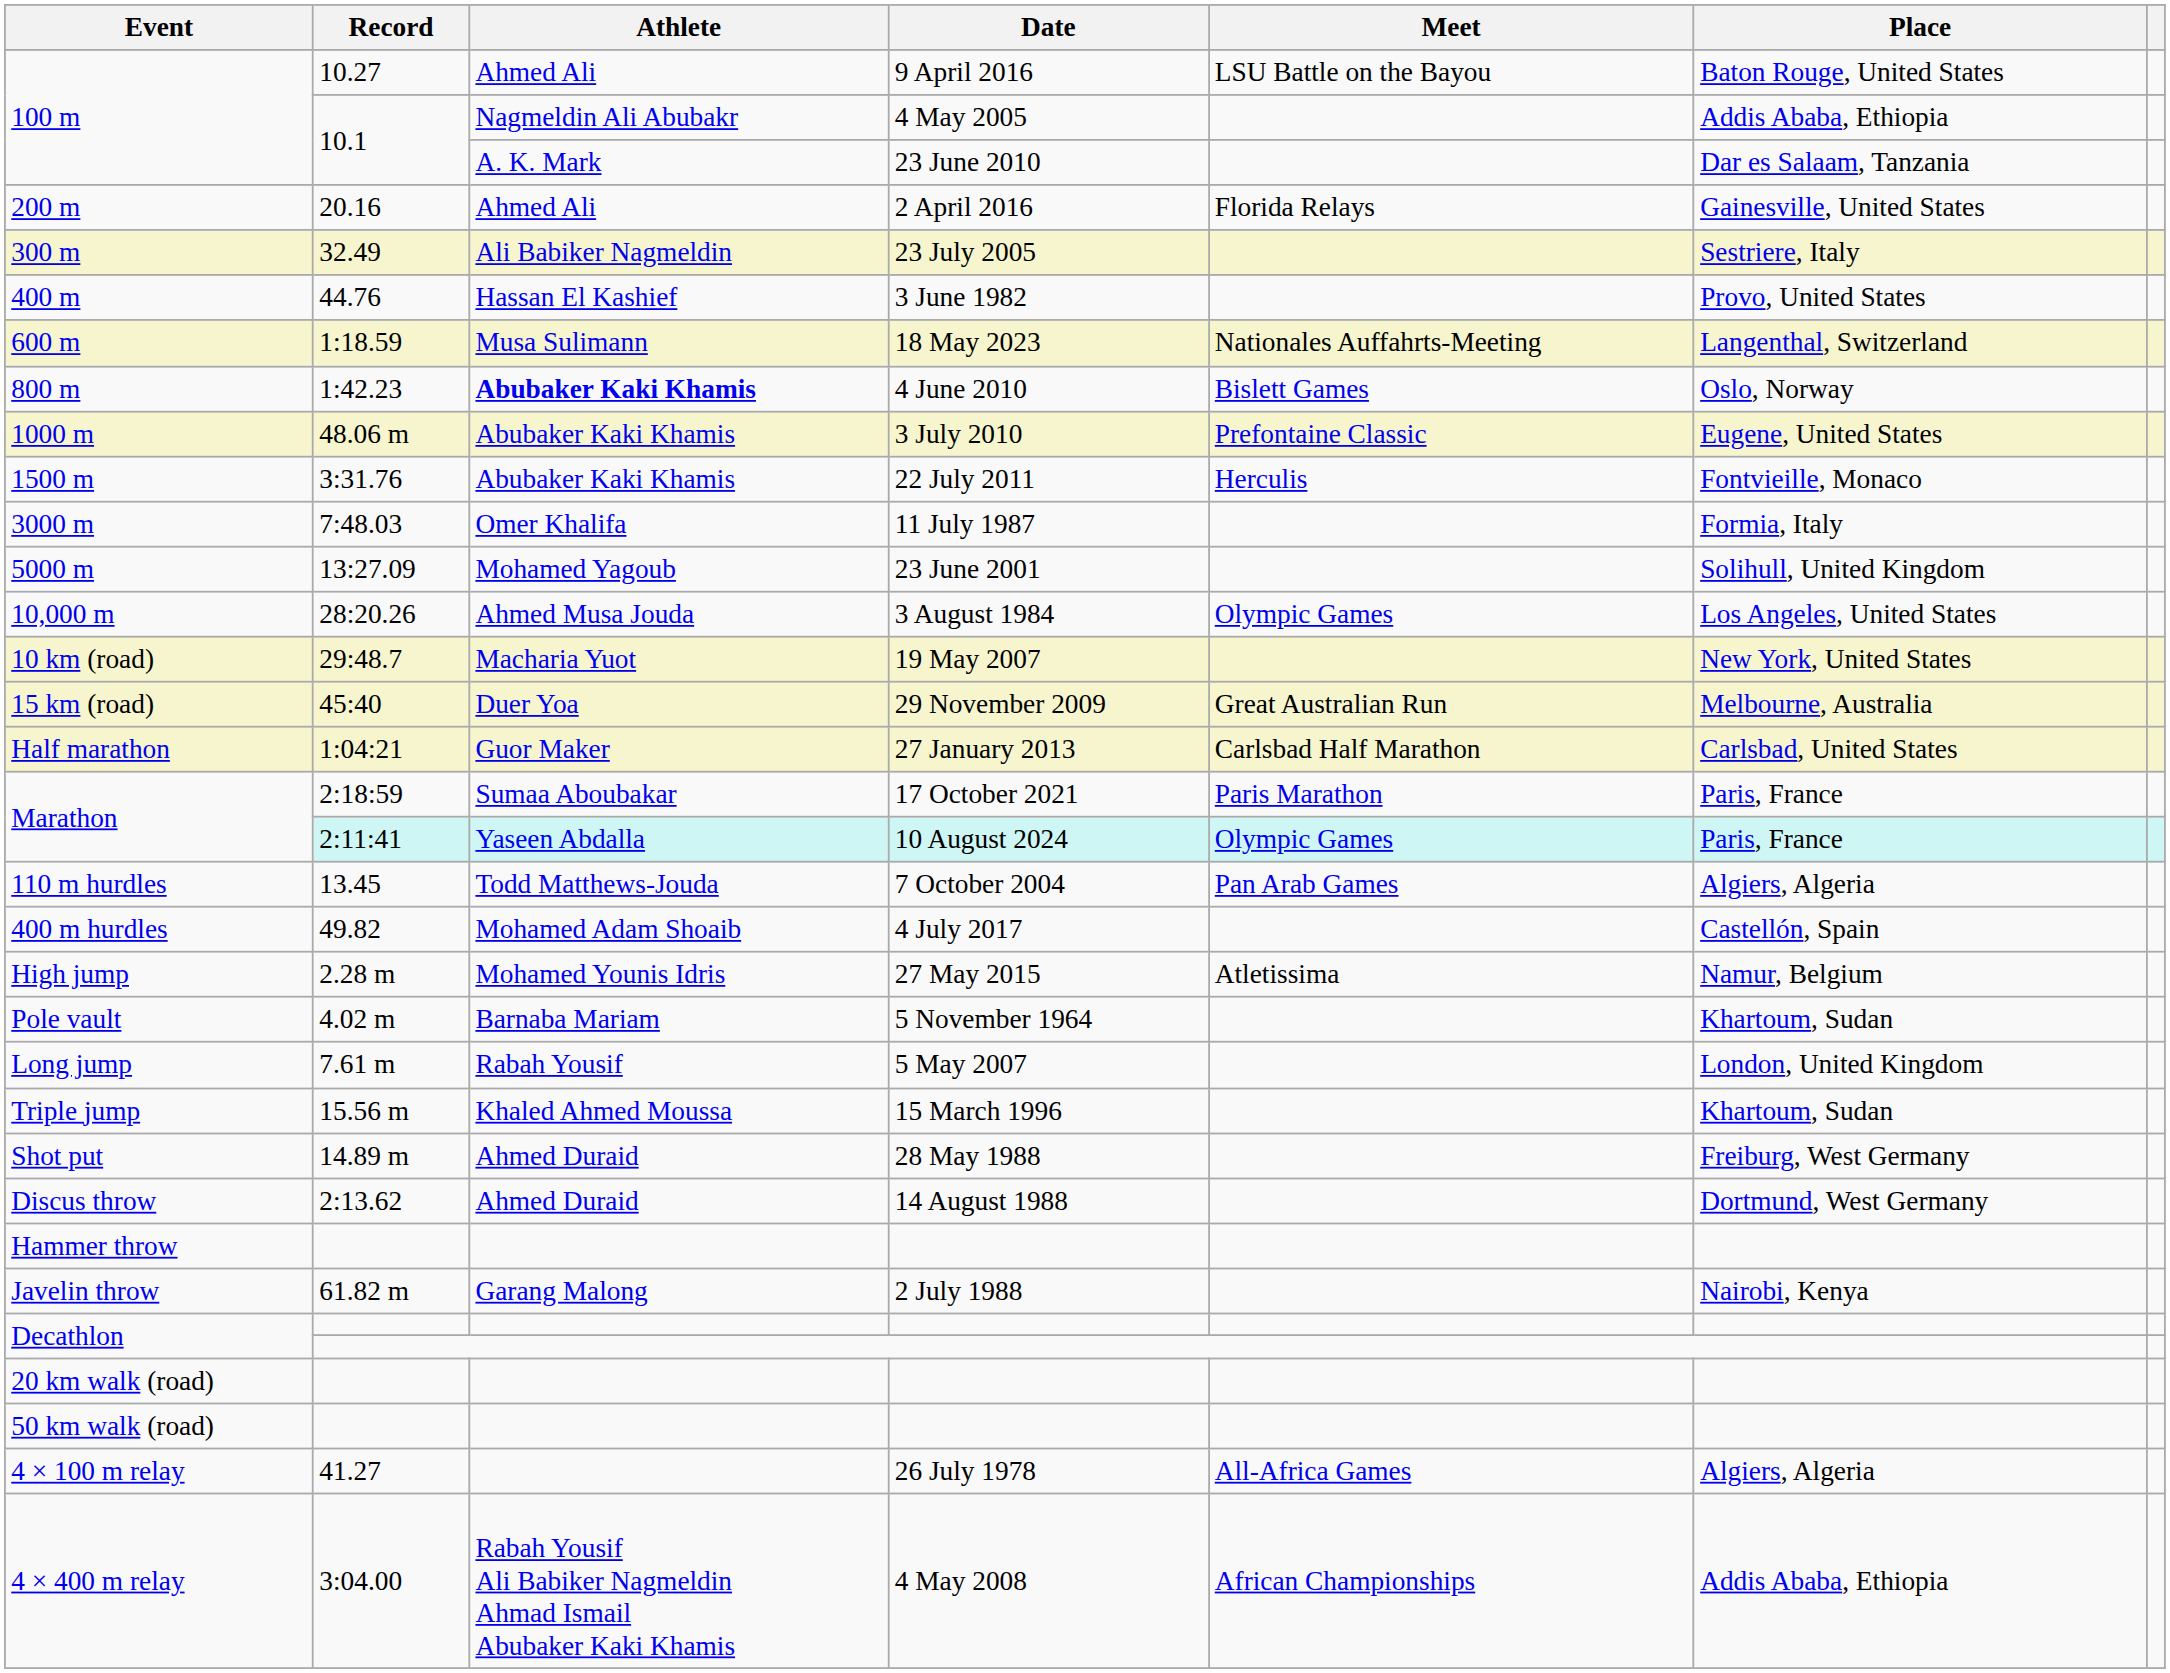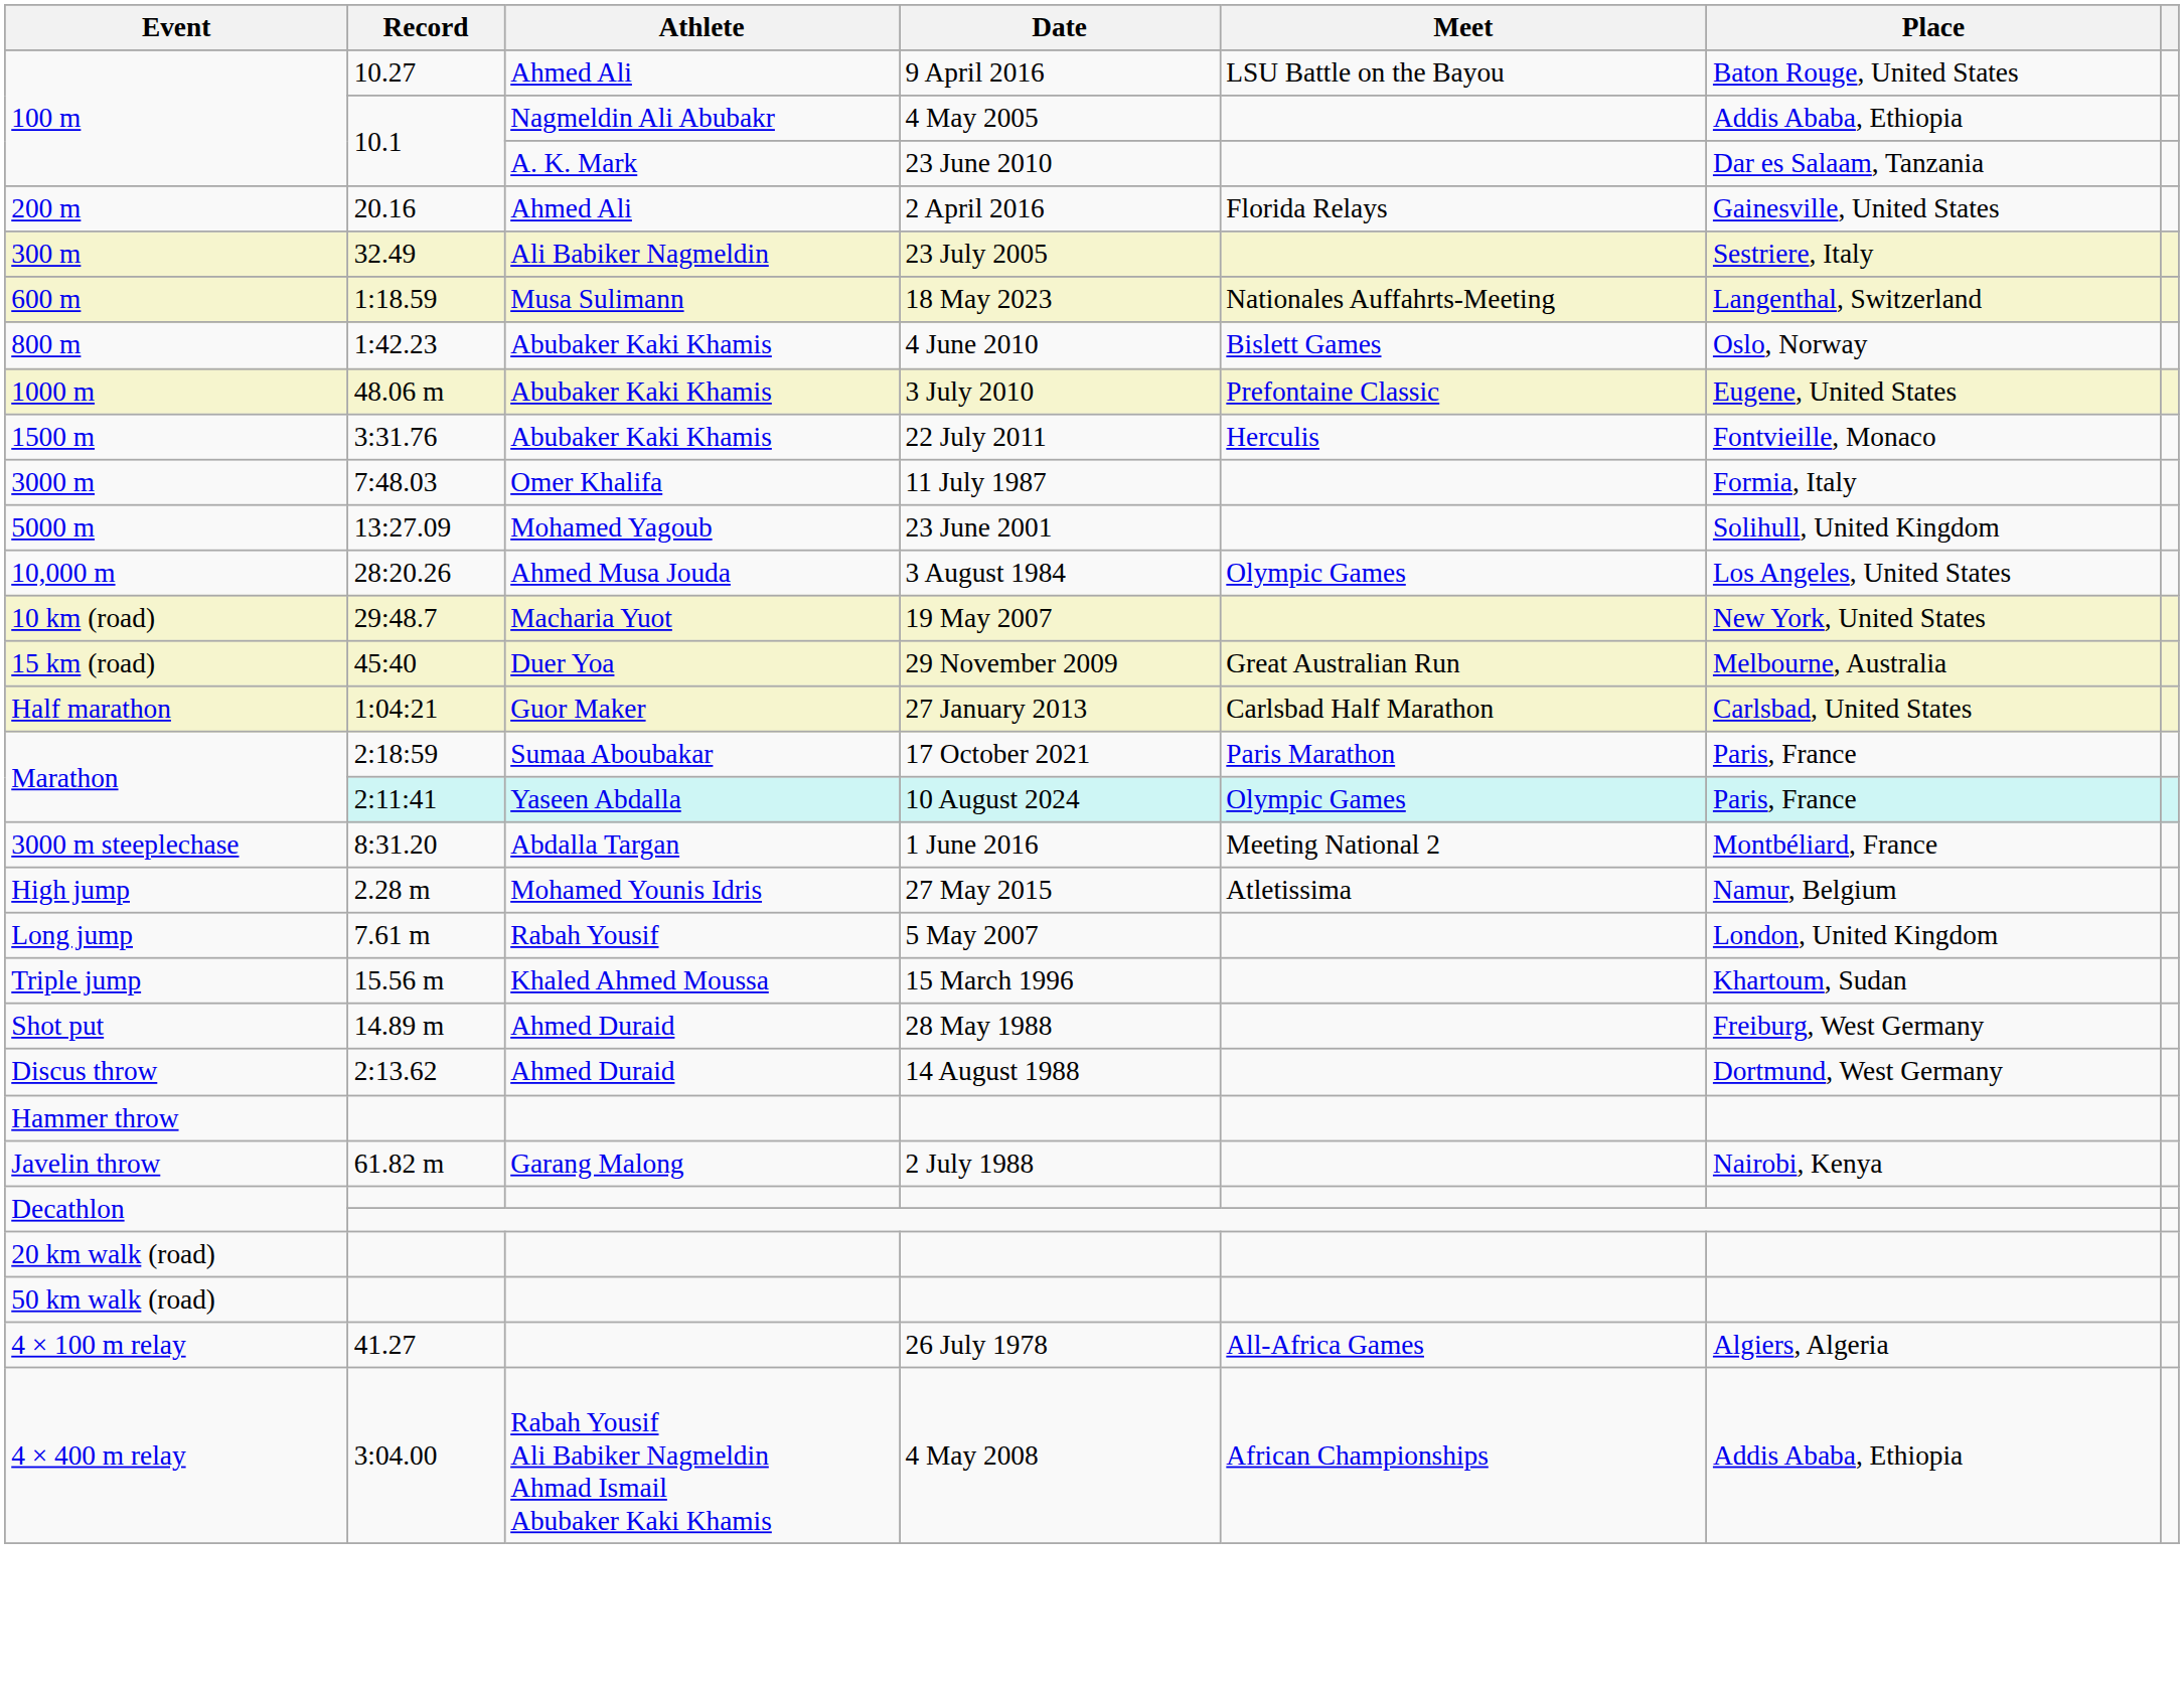- row: 400 m | 44.76 | Hassan El Kashief | 3 June 1982 | Provo, United States
800 m | Athlete: bold -> normal
- row: 110 m hurdles | 13.45 | Todd Matthews-Jouda | 7 October 2004 | Pan Arab Games | Algiers, Algeria
- row: 400 m hurdles | 49.82 | Mohamed Adam Shoaib | 4 July 2017 | Castellón, Spain
+ row: 3000 m steeplechase | 8:31.20 | Abdalla Targan | 1 June 2016 | Meeting National 2 | Montbéliard, France
- row: Pole vault | 4.02 m | Barnaba Mariam | 5 November 1964 | Khartoum, Sudan
